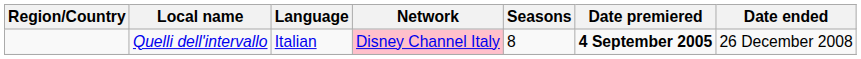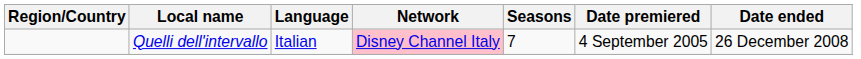Quelli dell'intervallo | Seasons: 8 -> 7
Quelli dell'intervallo | Date premiered: bold -> normal
